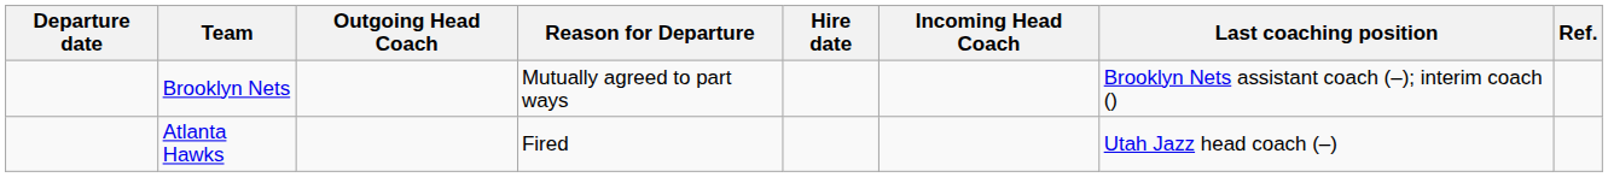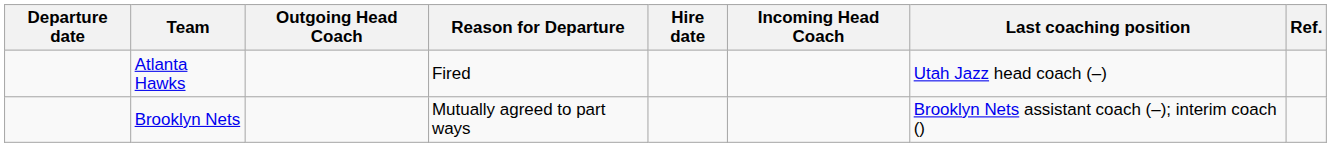rows swapped: Brooklyn Nets <-> Atlanta Hawks
